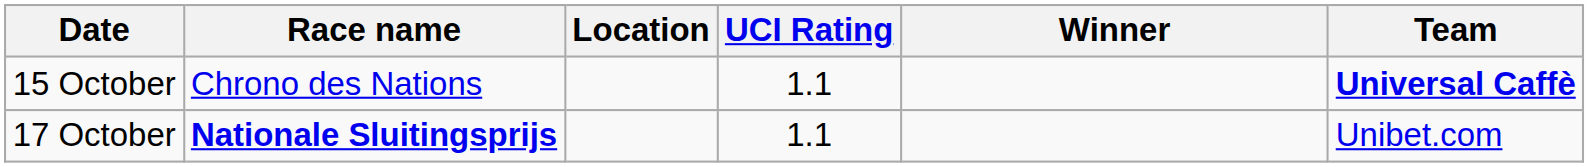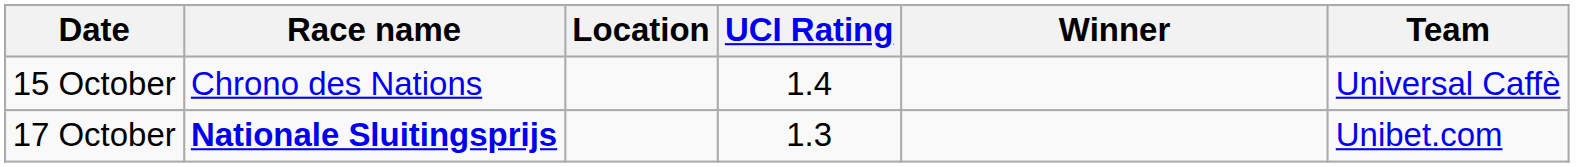15 October | UCI Rating: 1.1 -> 1.4
15 October | Team: bold -> normal
17 October | UCI Rating: 1.1 -> 1.3
